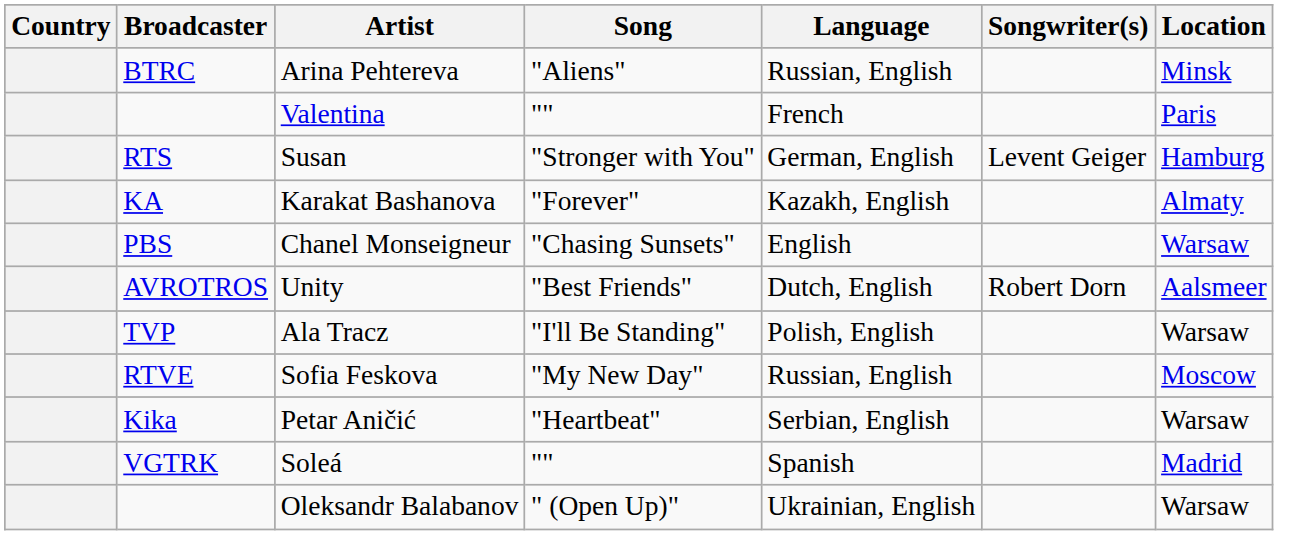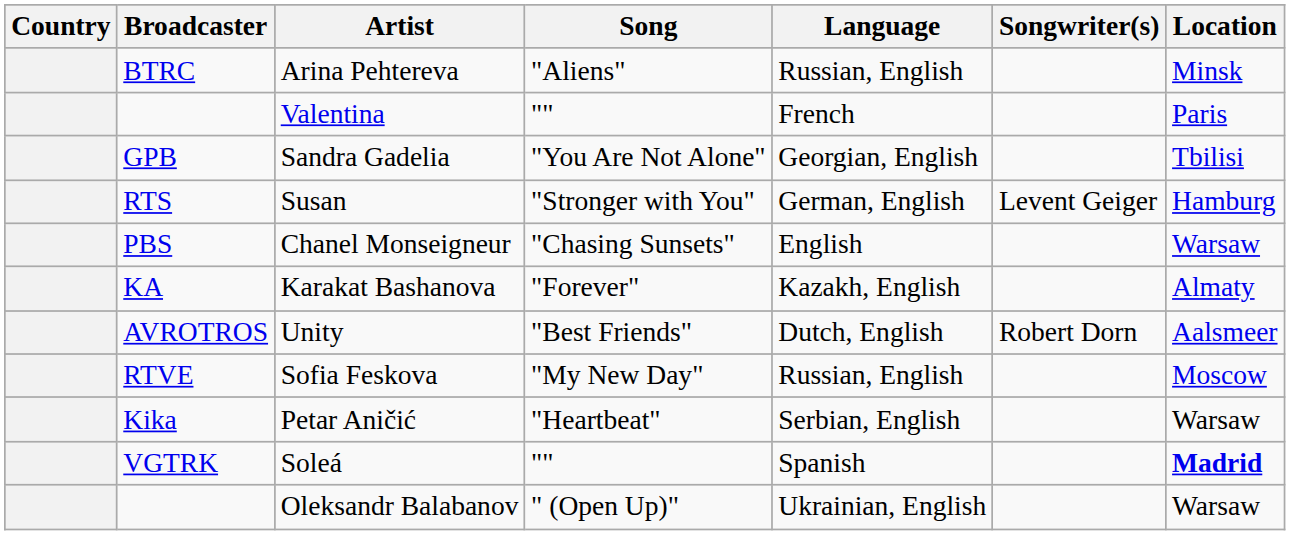+ row: GPB | Sandra Gadelia | "You Are Not Alone" | Georgian, English | Tbilisi
rows swapped: Karakat Bashanova <-> Chanel Monseigneur
- row: TVP | Ala Tracz | "I'll Be Standing" | Polish, English | Warsaw
Soleá | Location: normal -> bold
